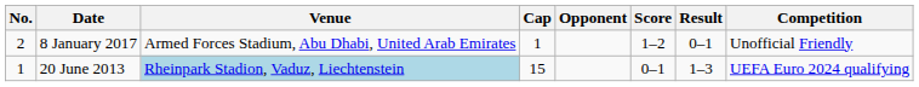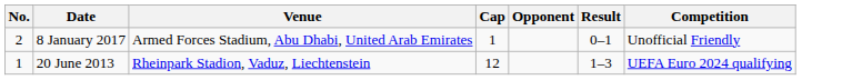- column: Score | 1–2 | 0–1
20 June 2013 | Venue: lightblue background -> no background
20 June 2013 | Cap: 15 -> 12
